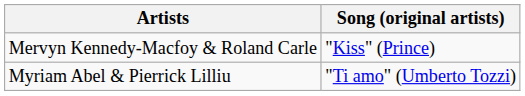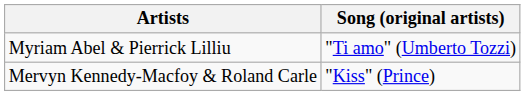rows swapped: Mervyn Kennedy-Macfoy & Roland Carle <-> Myriam Abel & Pierrick Lilliu
